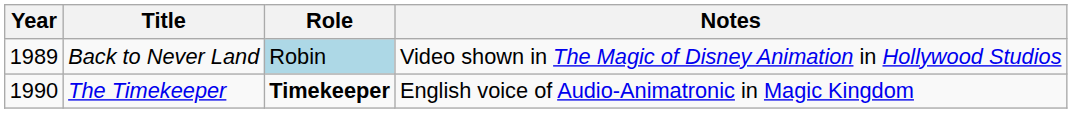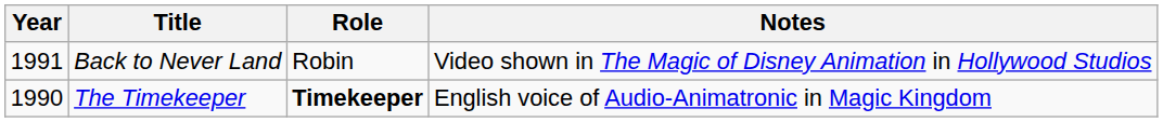Back to Never Land | Year: 1989 -> 1991
Back to Never Land | Role: lightblue background -> no background
